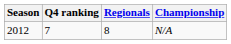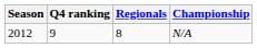N/A | Q4 ranking: 7 -> 9
